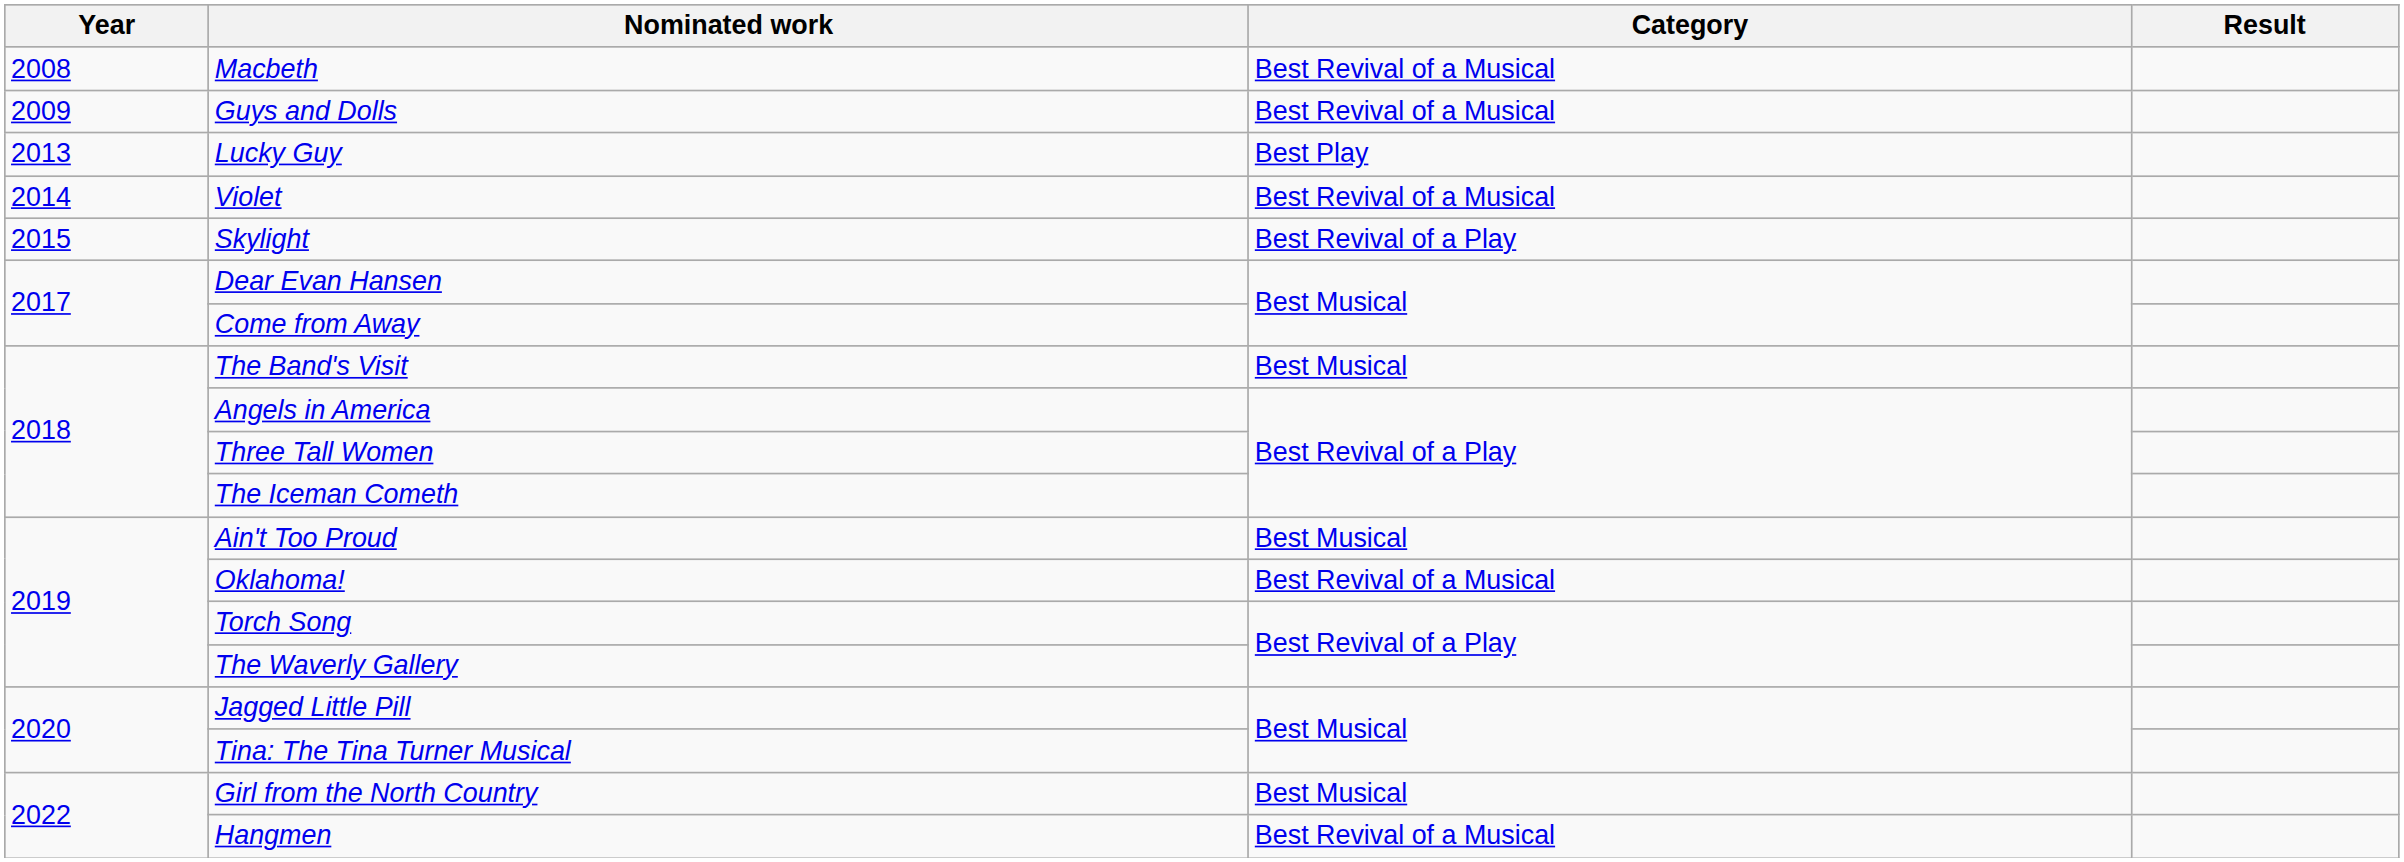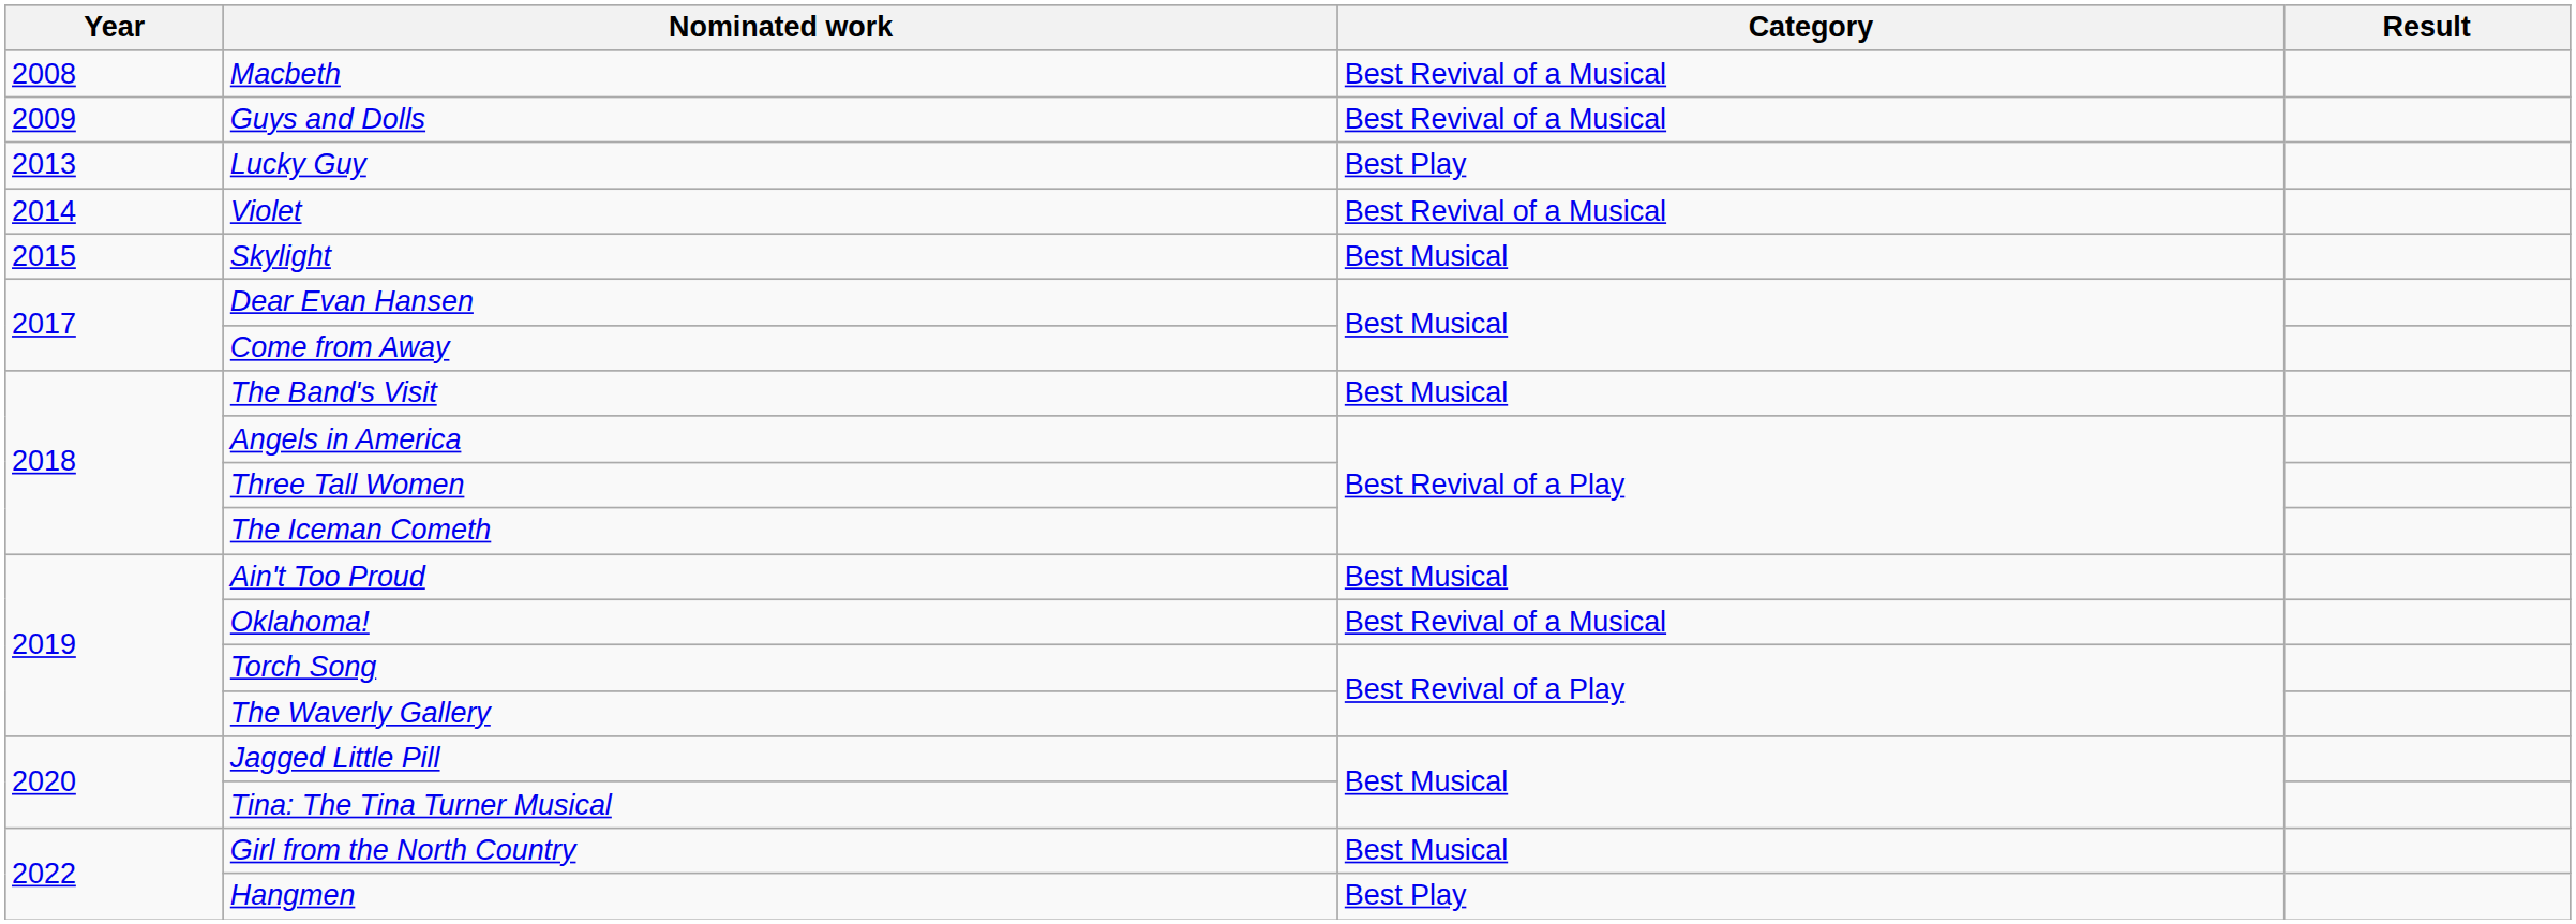Skylight | Category: Best Revival of a Play -> Best Musical
Hangmen | Category: Best Revival of a Musical -> Best Play
